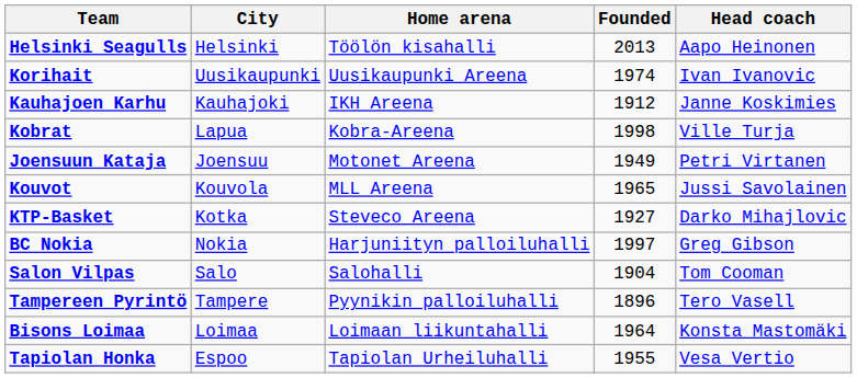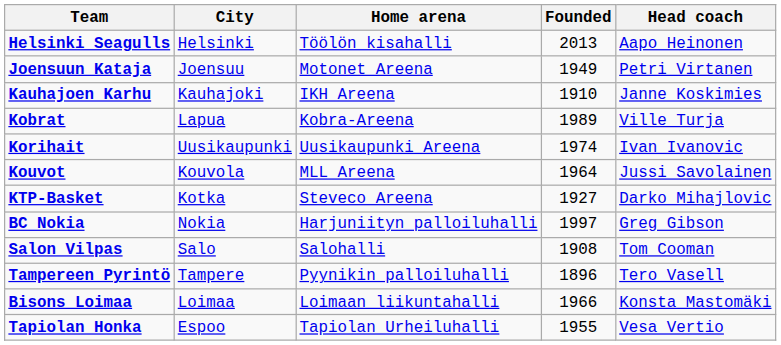rows swapped: Joensuun Kataja <-> Korihait
Kauhajoen Karhu | Founded: 1912 -> 1910
Kobrat | Founded: 1998 -> 1989
Kouvot | Founded: 1965 -> 1964
Salon Vilpas | Founded: 1904 -> 1908
Bisons Loimaa | Founded: 1964 -> 1966
